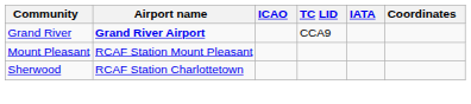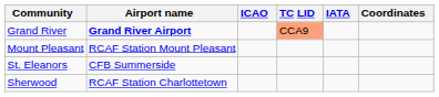Grand River | TC LID: no background -> lightsalmon background
+ row: St. Eleanors | CFB Summerside
